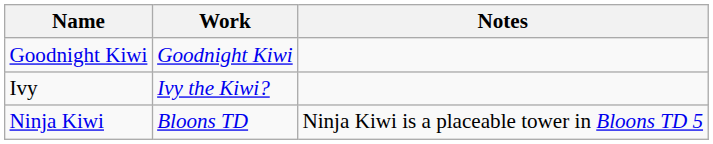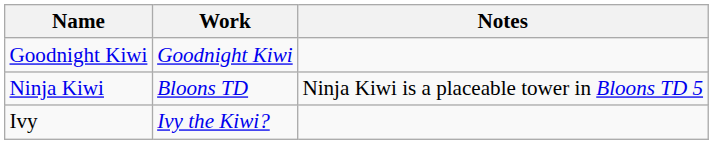rows swapped: Ivy <-> Ninja Kiwi
